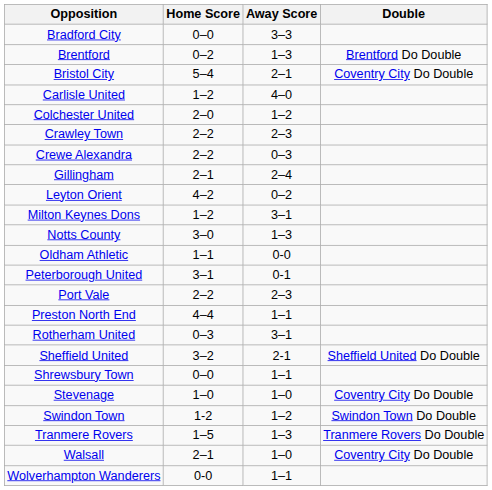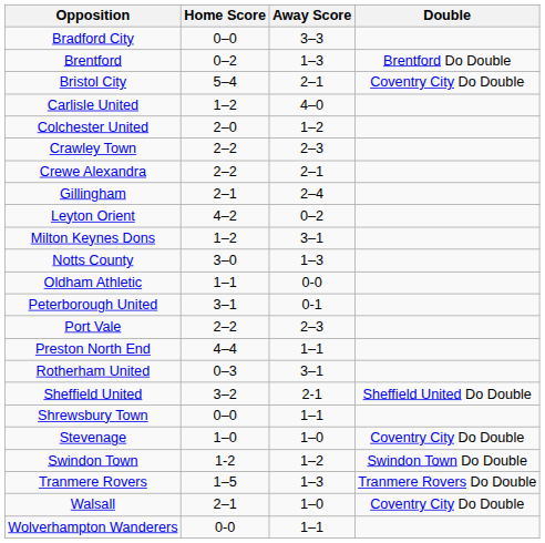Crewe Alexandra | Away Score: 0–3 -> 2–1
